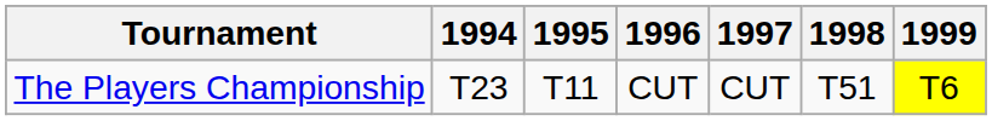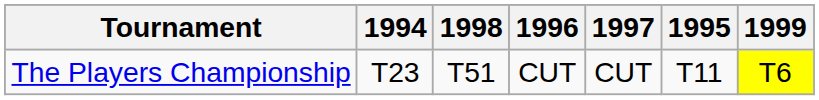columns swapped: 1995 <-> 1998
